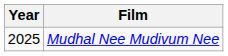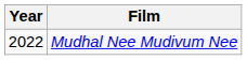Mudhal Nee Mudivum Nee | Year: 2025 -> 2022
